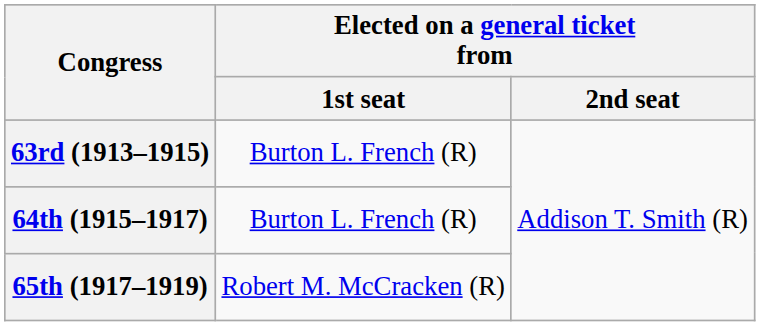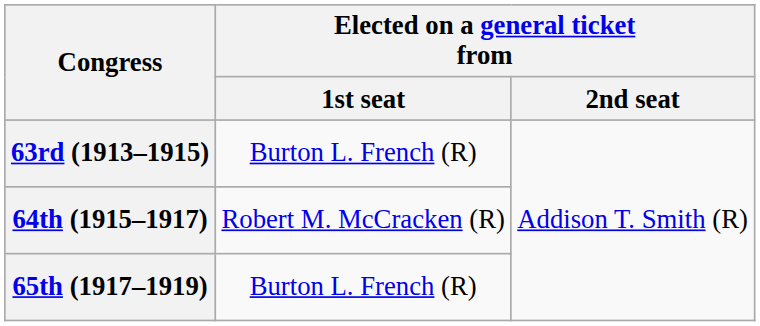64th (1915–1917) | Elected on a general ticket from / 1st seat: Burton L. French (R) -> Robert M. McCracken (R)
65th (1917–1919) | Elected on a general ticket from / 1st seat: Robert M. McCracken (R) -> Burton L. French (R)
